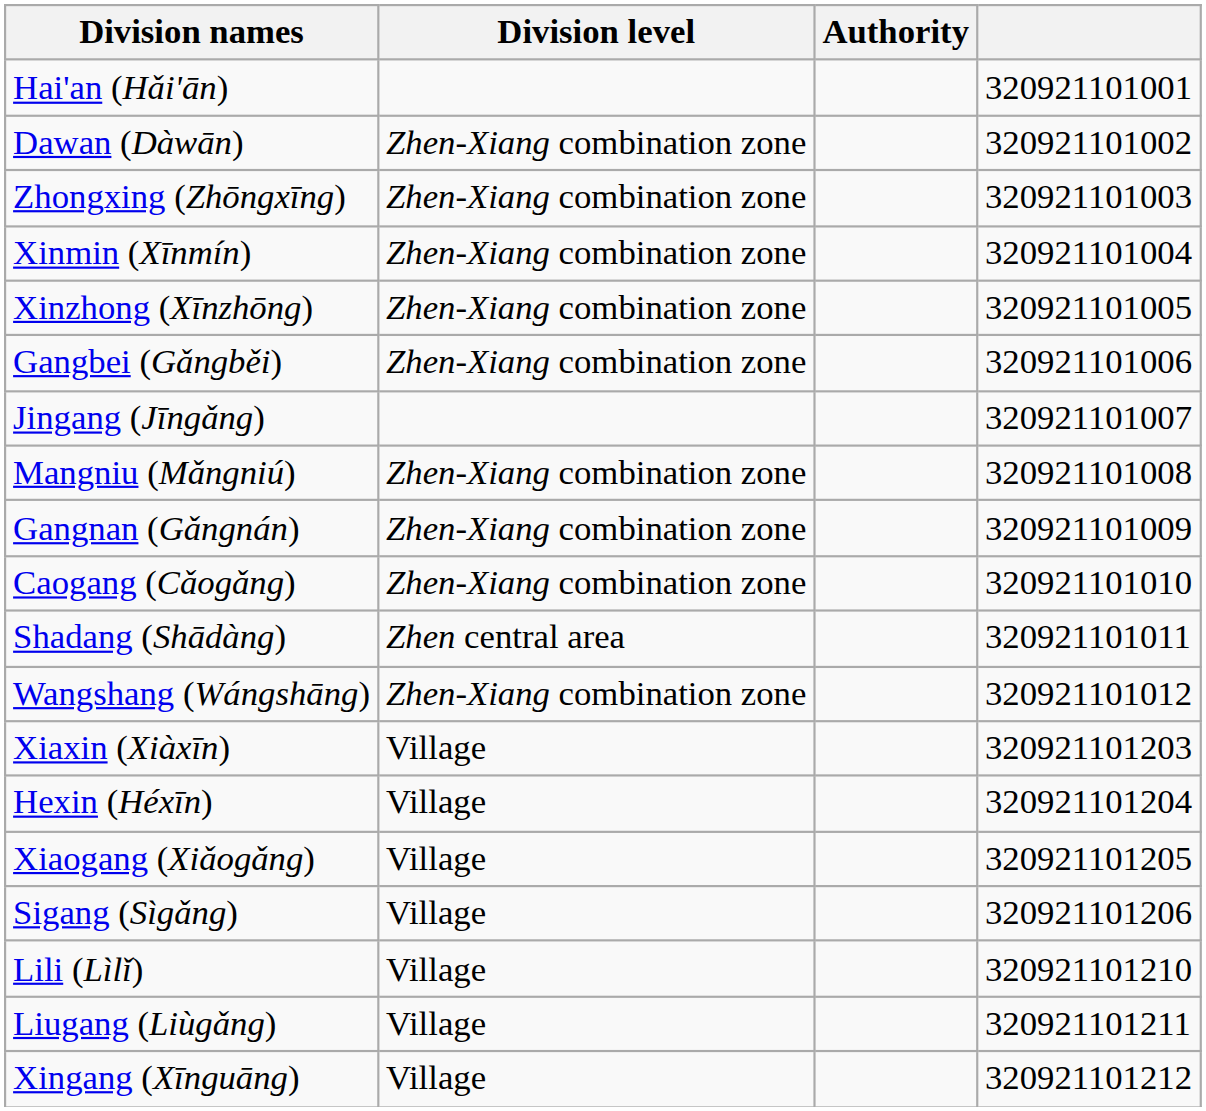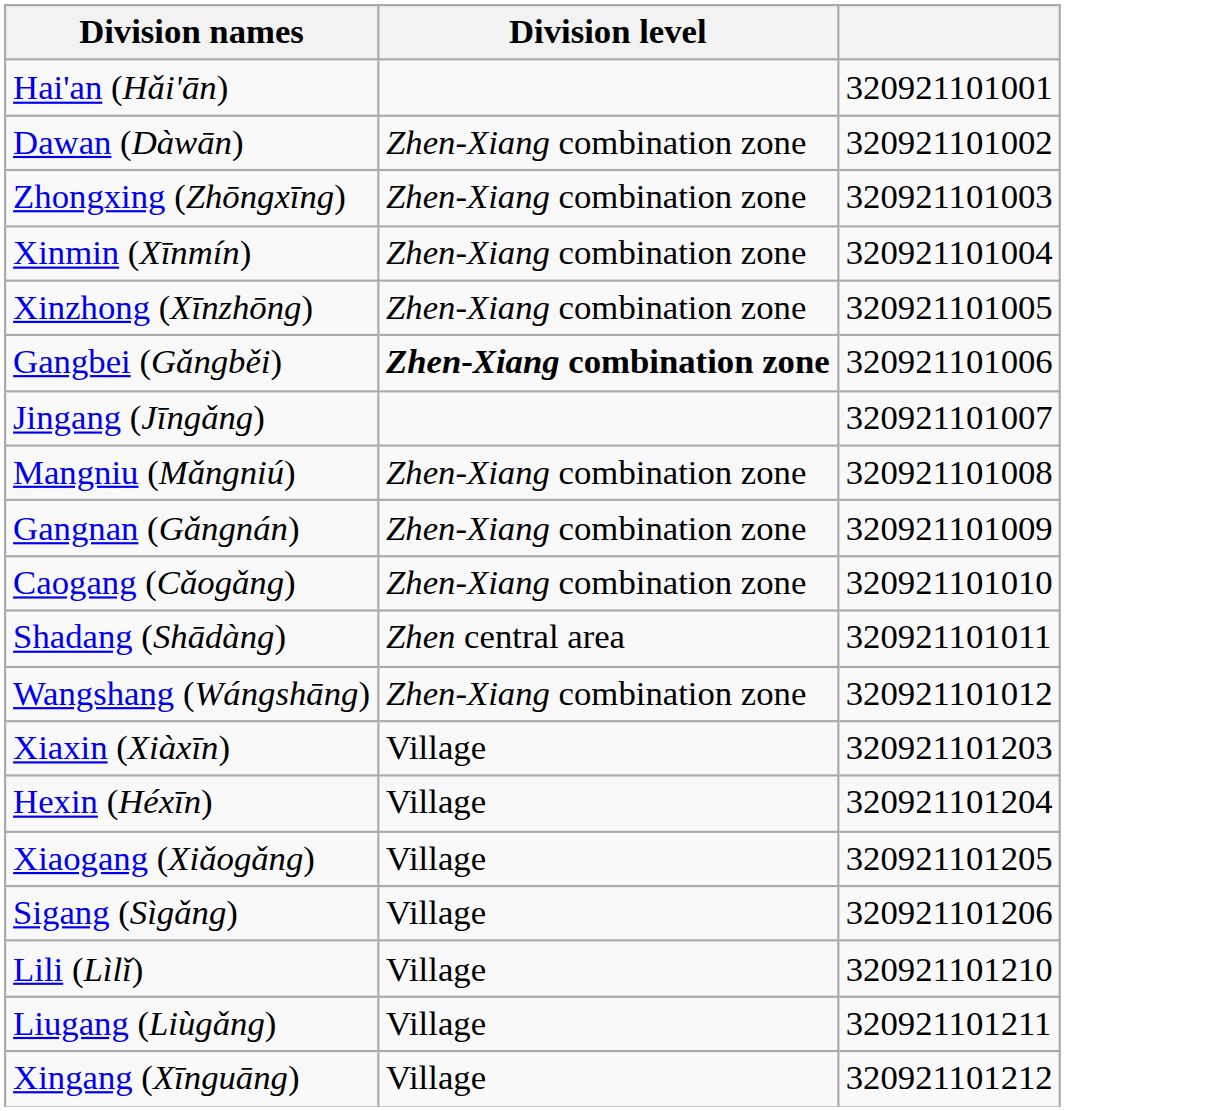- column: Authority
Gangbei (Gǎngběi) | Division level: normal -> bold
